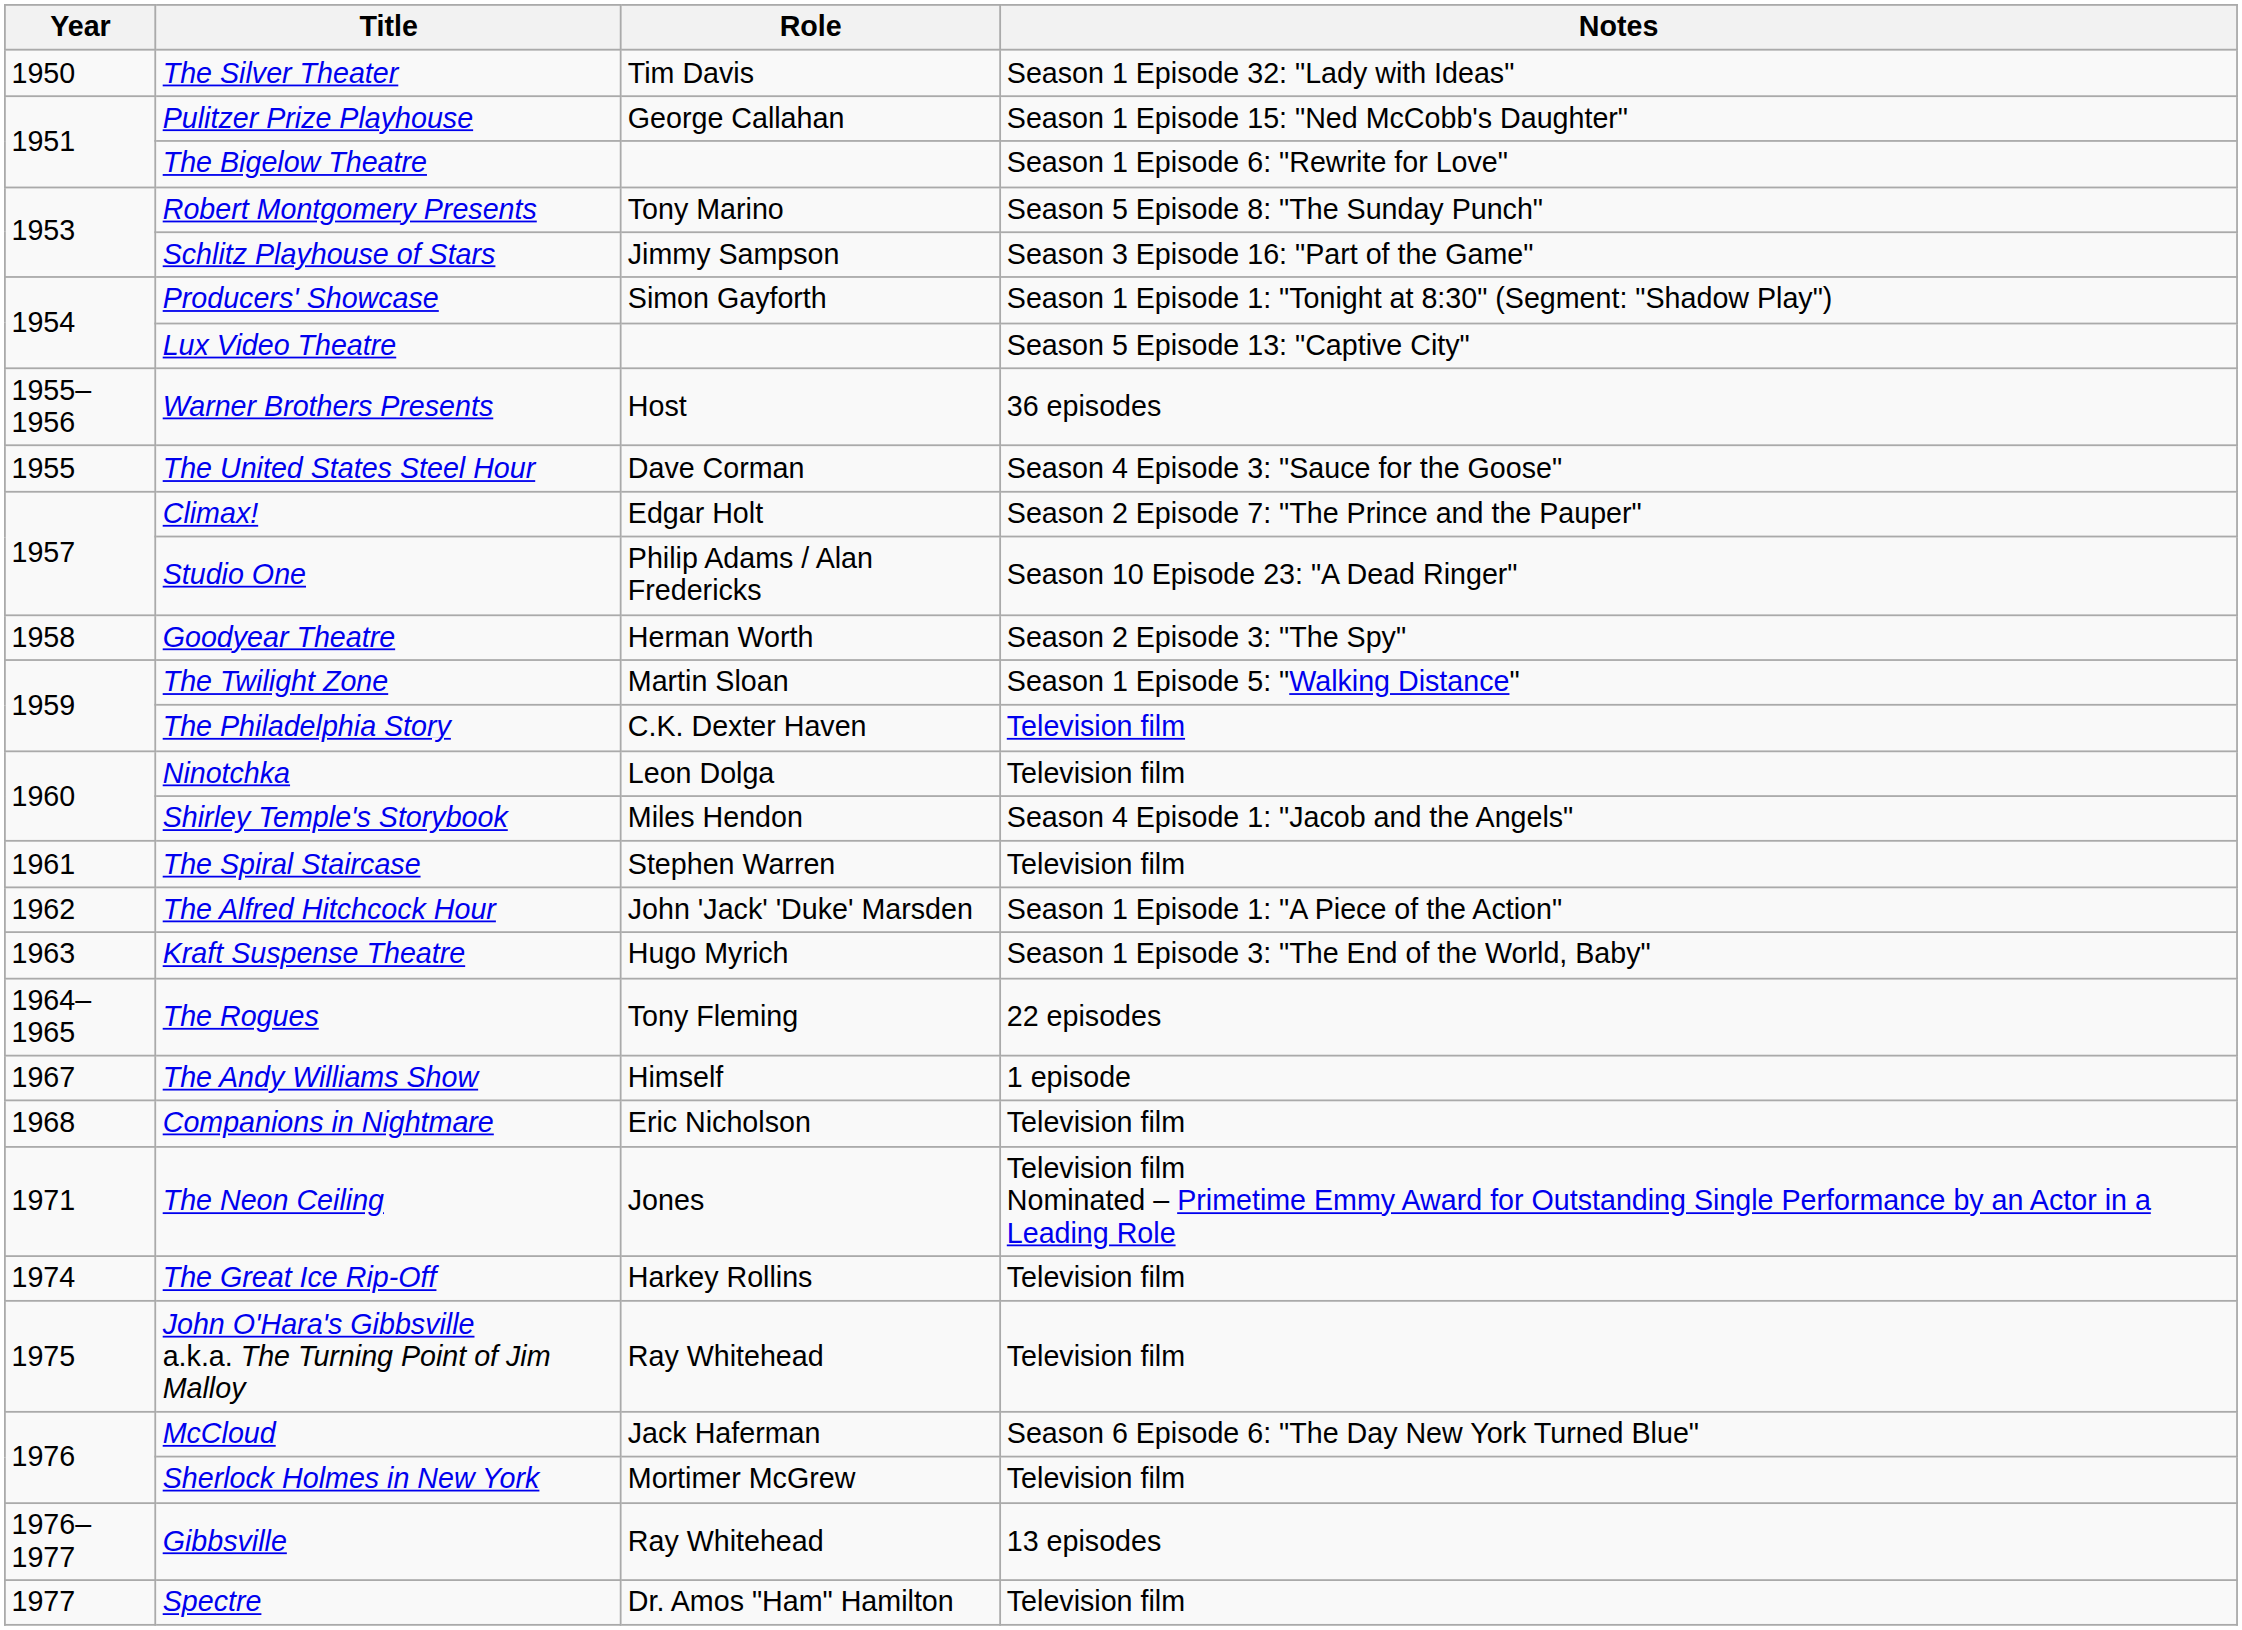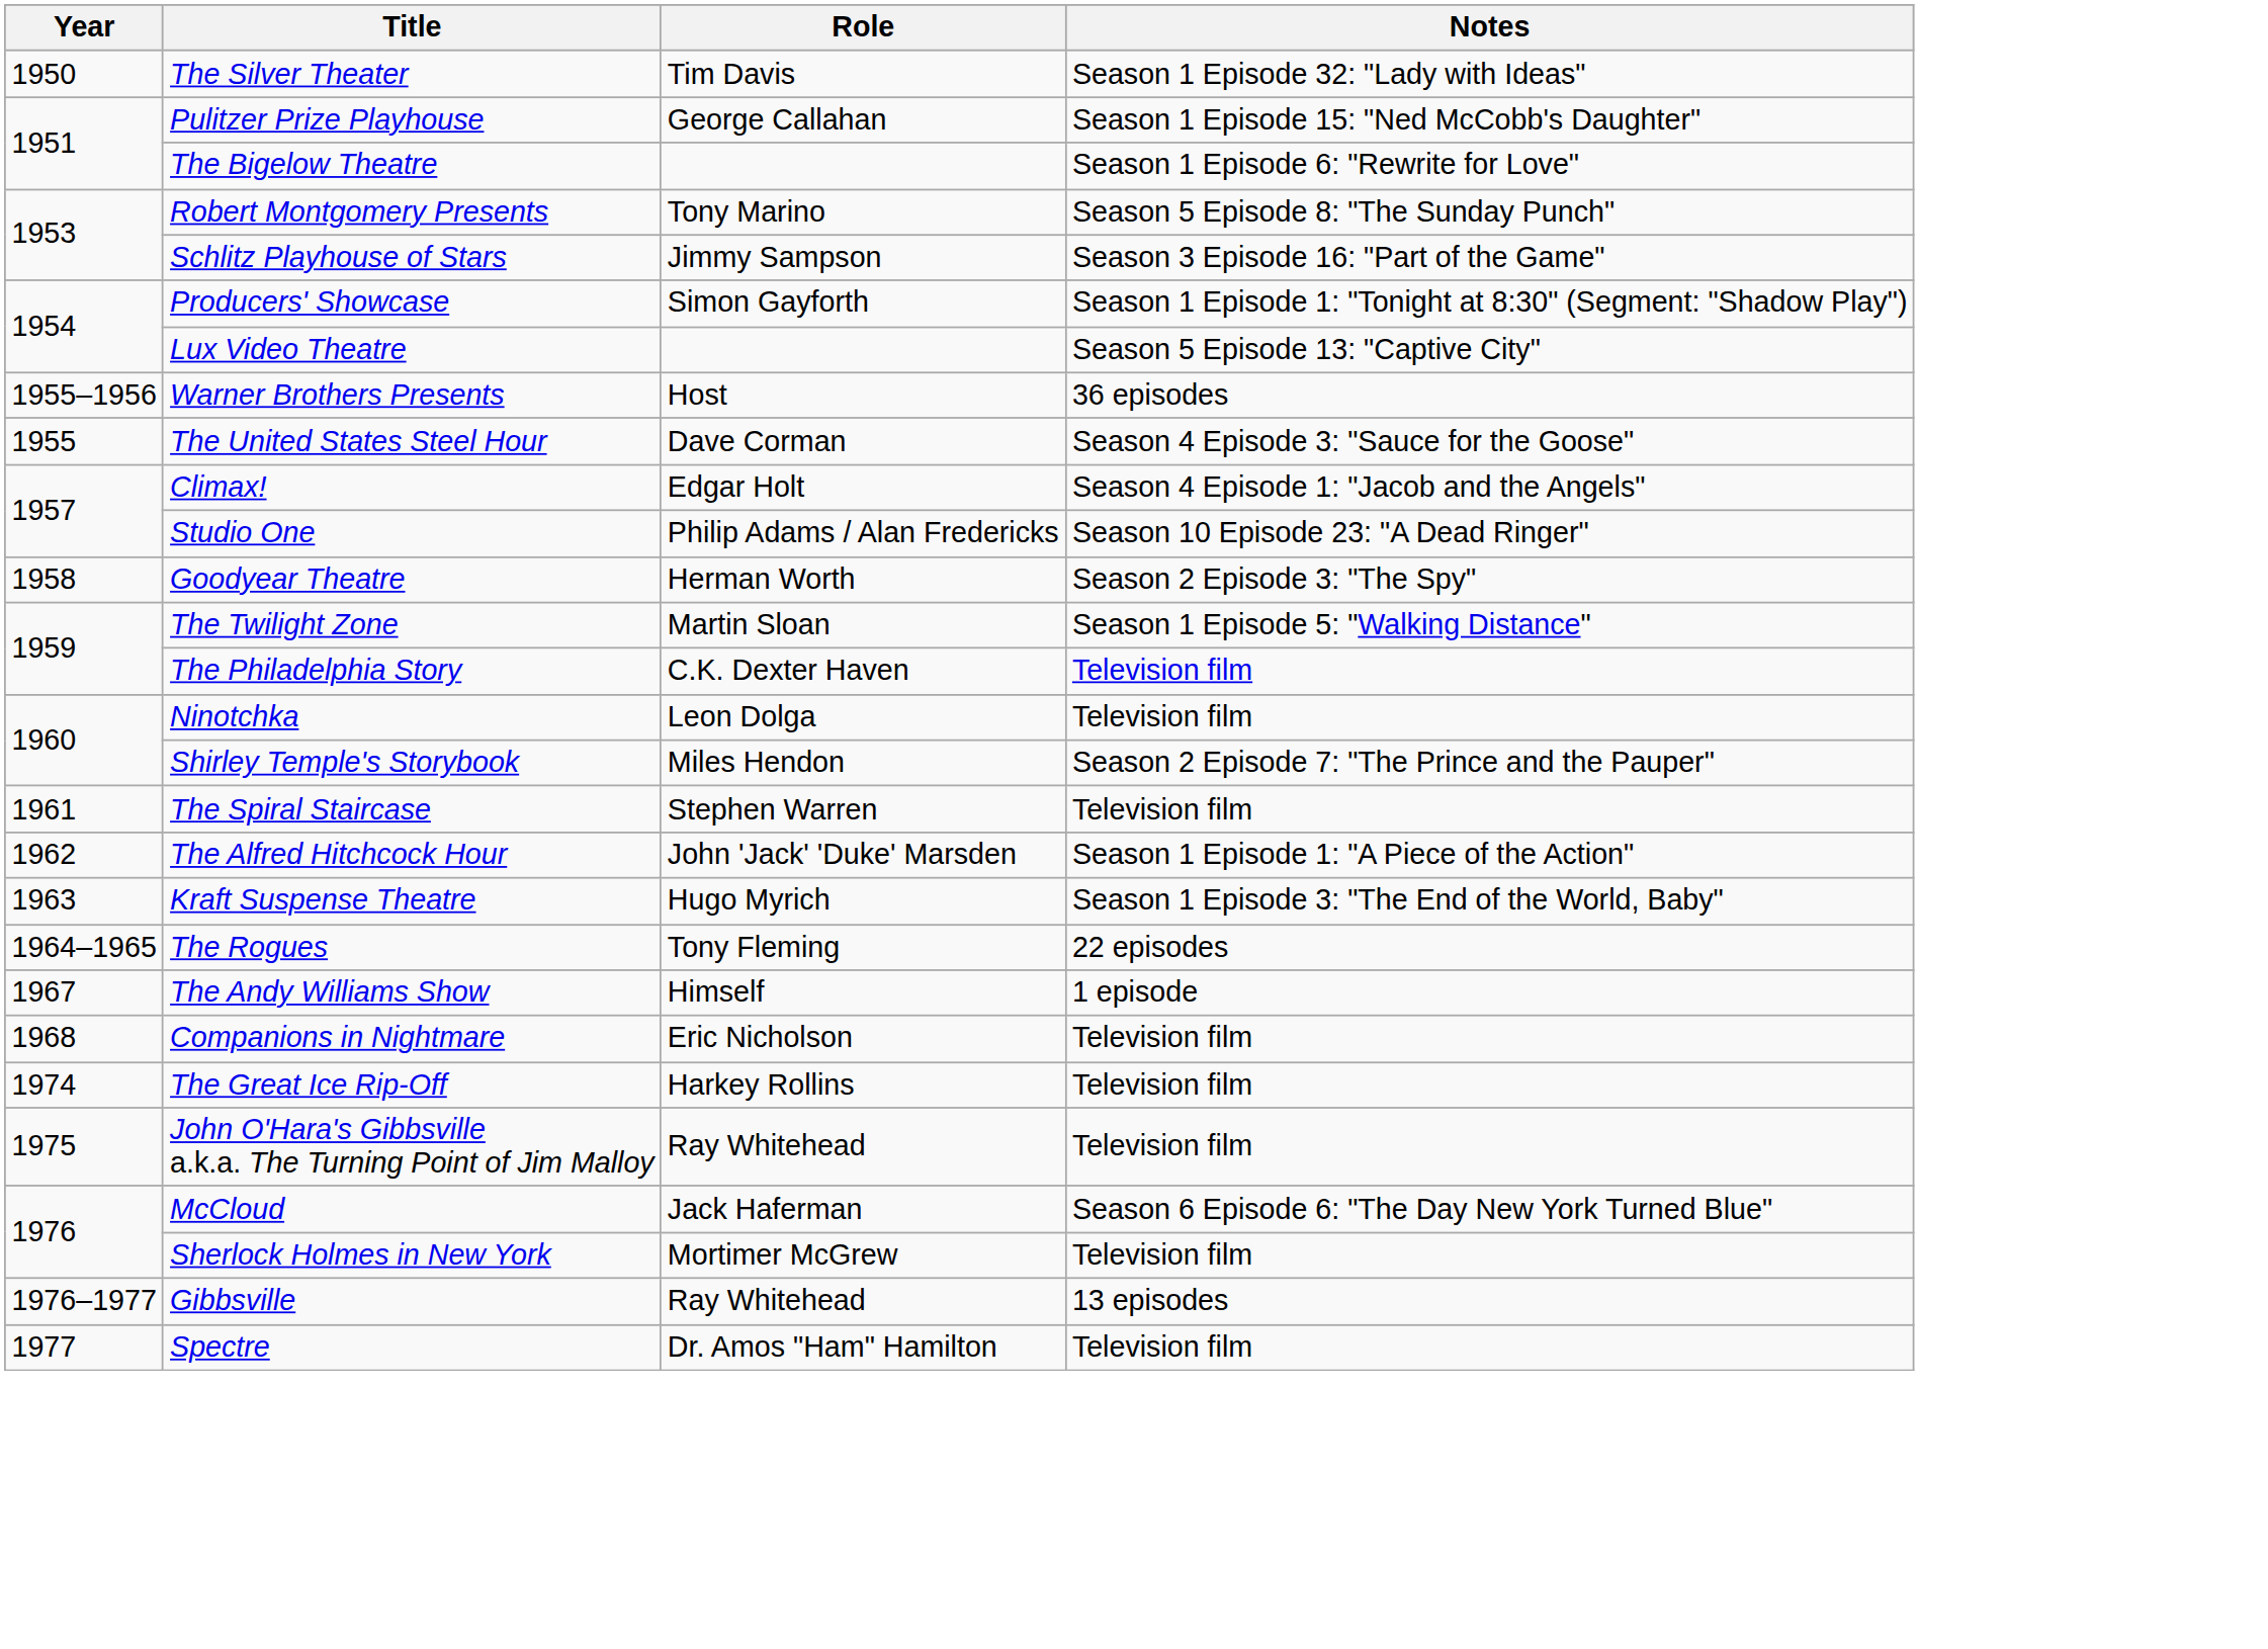Climax! | Notes: Season 2 Episode 7: "The Prince and the Pauper" -> Season 4 Episode 1: "Jacob and the Angels"
Shirley Temple's Storybook | Notes: Season 4 Episode 1: "Jacob and the Angels" -> Season 2 Episode 7: "The Prince and the Pauper"
- row: 1971 | The Neon Ceiling | Jones | Television film Nominated – Primetime Emmy Award for Outstanding Single Performance by an Actor in a Leading Role
